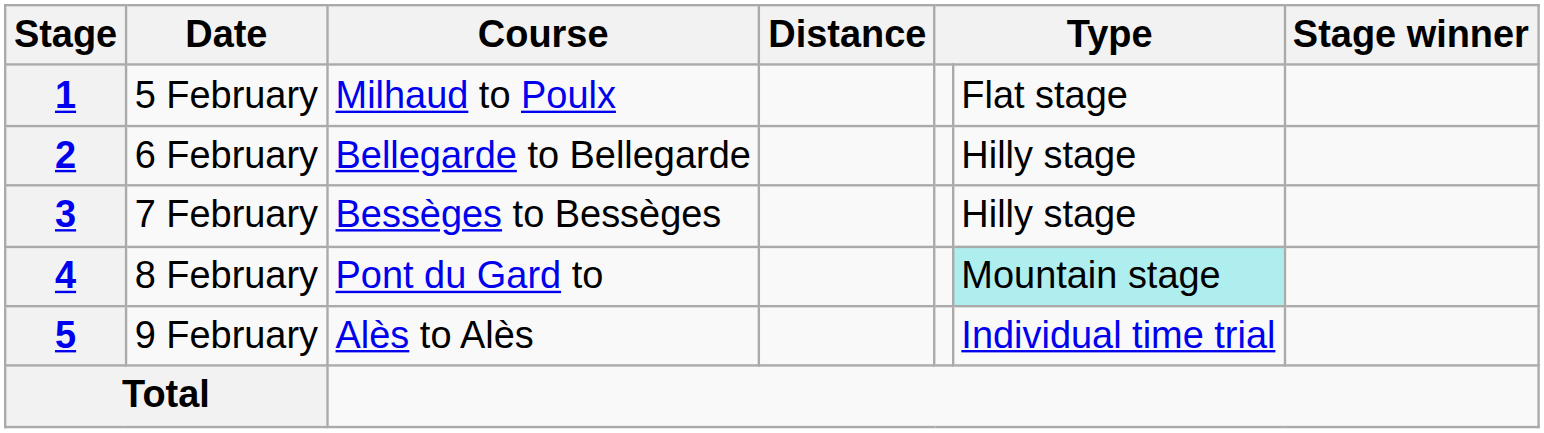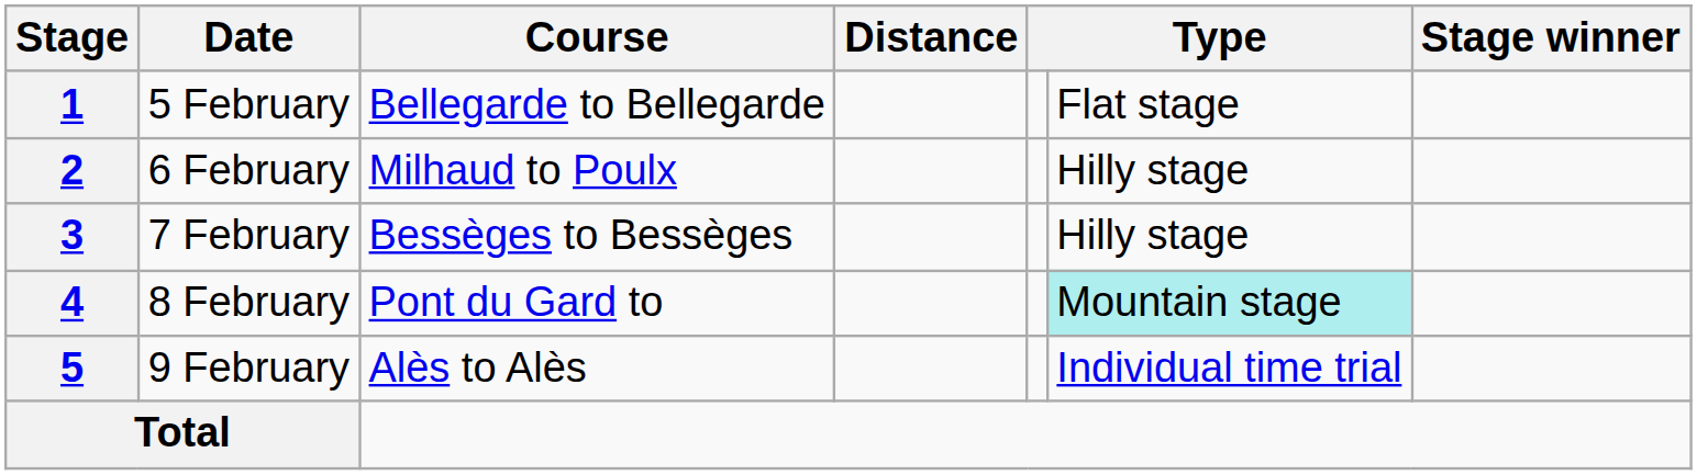1 | Course: Milhaud to Poulx -> Bellegarde to Bellegarde
2 | Course: Bellegarde to Bellegarde -> Milhaud to Poulx
